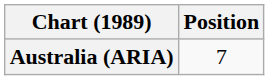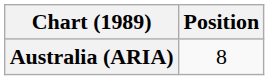Australia (ARIA) | Position: 7 -> 8
